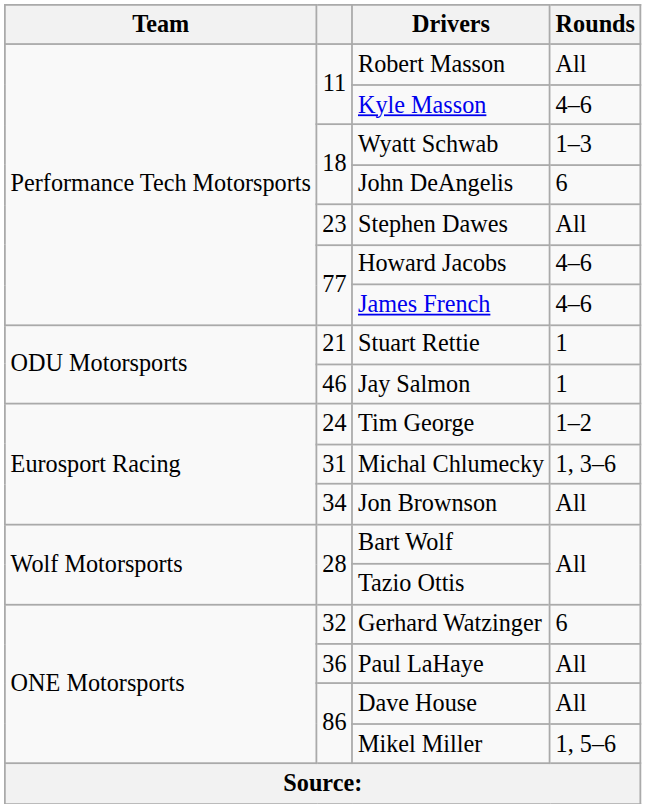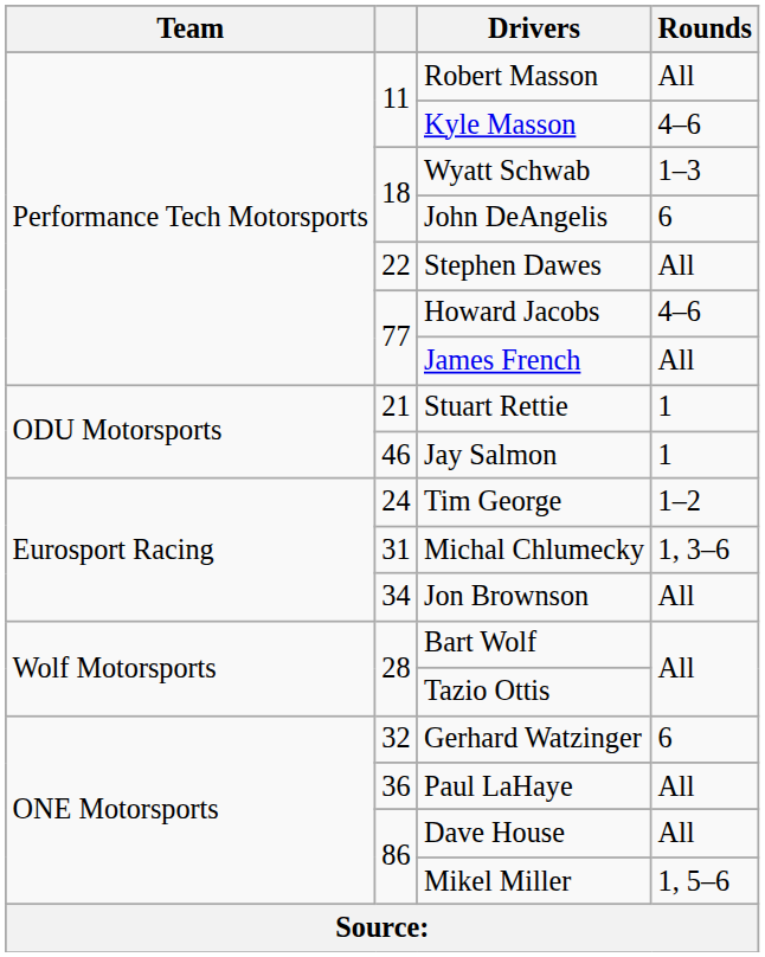Stephen Dawes | column 2: 23 -> 22
James French | Rounds: 4–6 -> All
